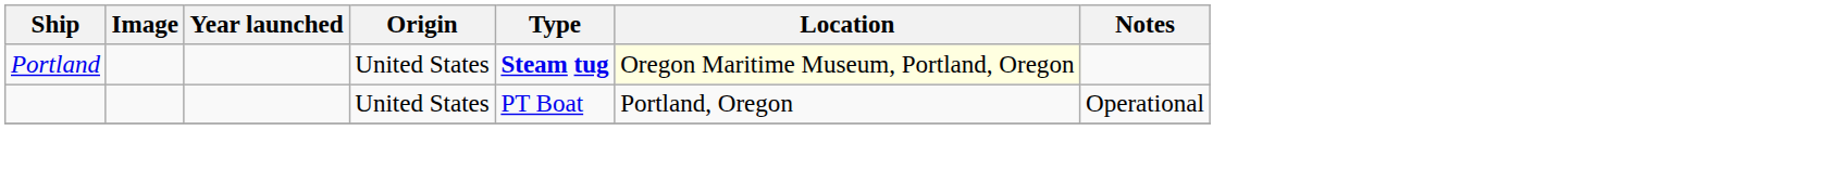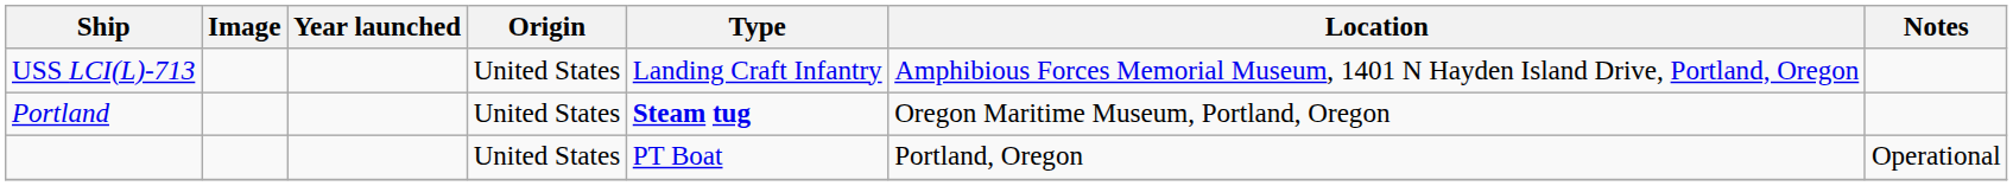+ row: USS LCI(L)-713 | United States | Landing Craft Infantry | Amphibious Forces Memorial Museum, 1401 N Hayden Island Drive, Portland, Oregon
Portland | Location: lightyellow background -> no background
